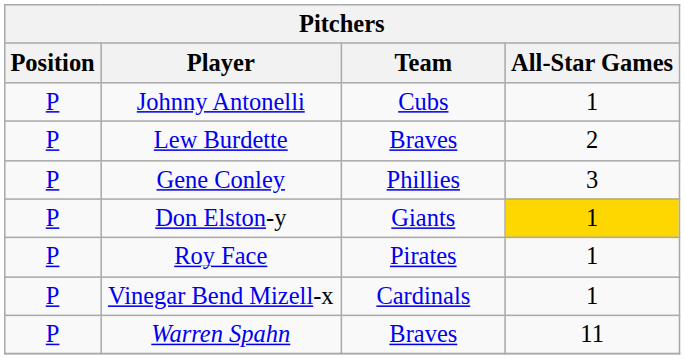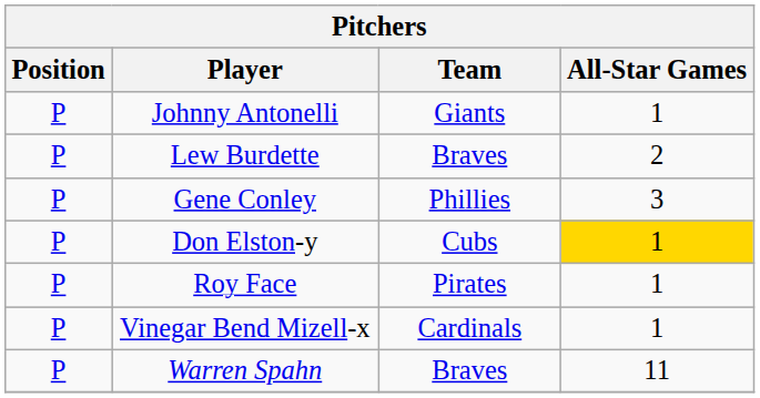Johnny Antonelli | Team: Cubs -> Giants
Don Elston-y | Team: Giants -> Cubs
